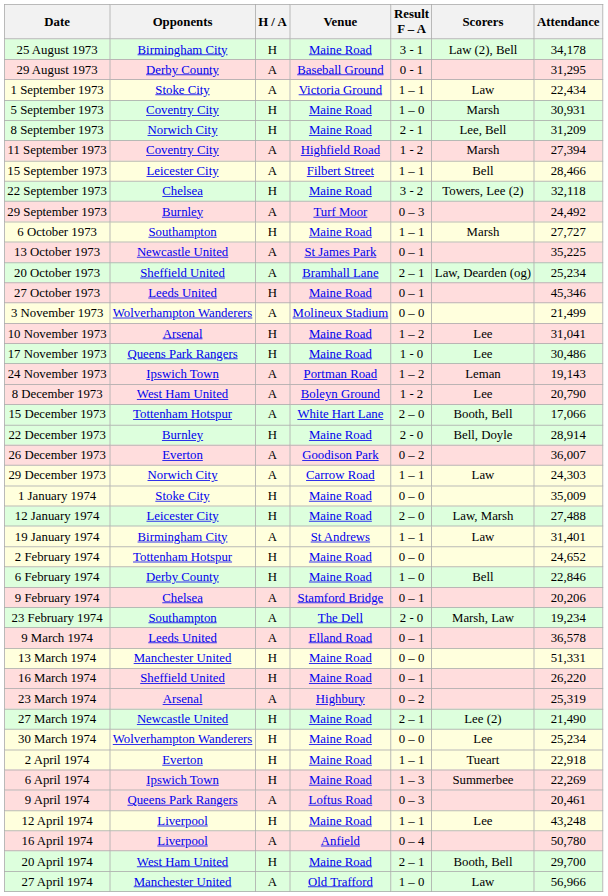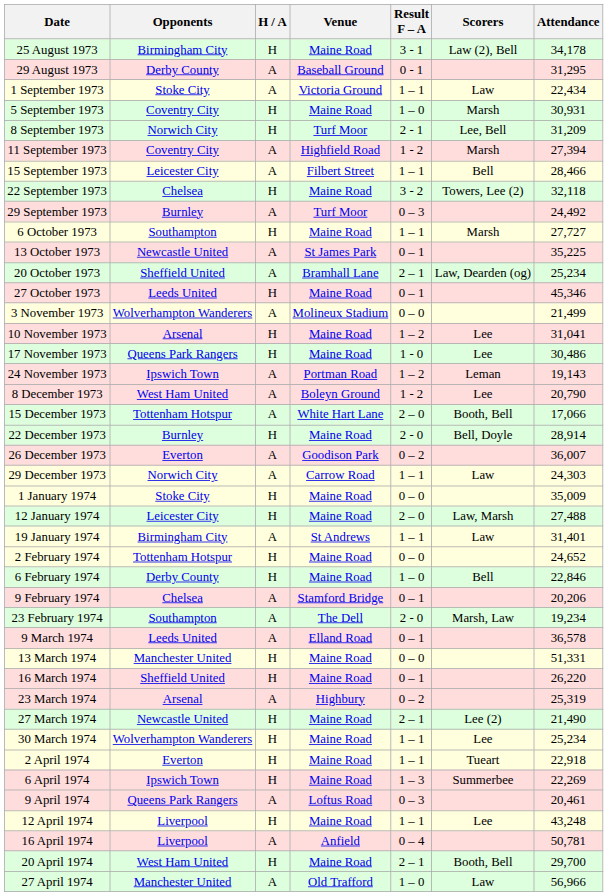8 September 1973 | Venue: Maine Road -> Turf Moor
30 March 1974 | Result F – A: 0 – 0 -> 1 – 1
16 April 1974 | Attendance: 50,780 -> 50,781
